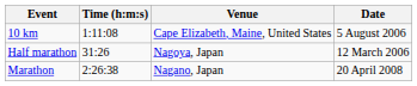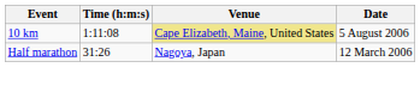10 km | Venue: no background -> khaki background
- row: Marathon | 2:26:38 | Nagano, Japan | 20 April 2008
